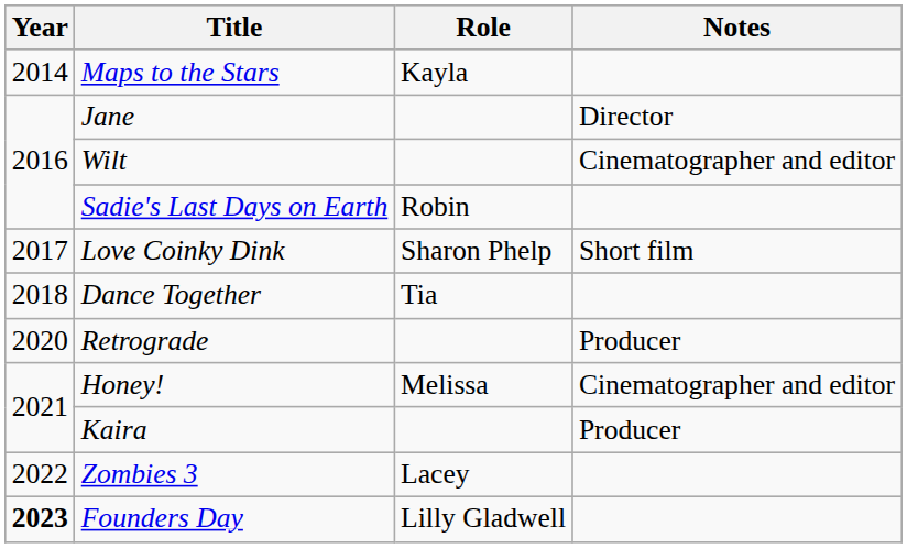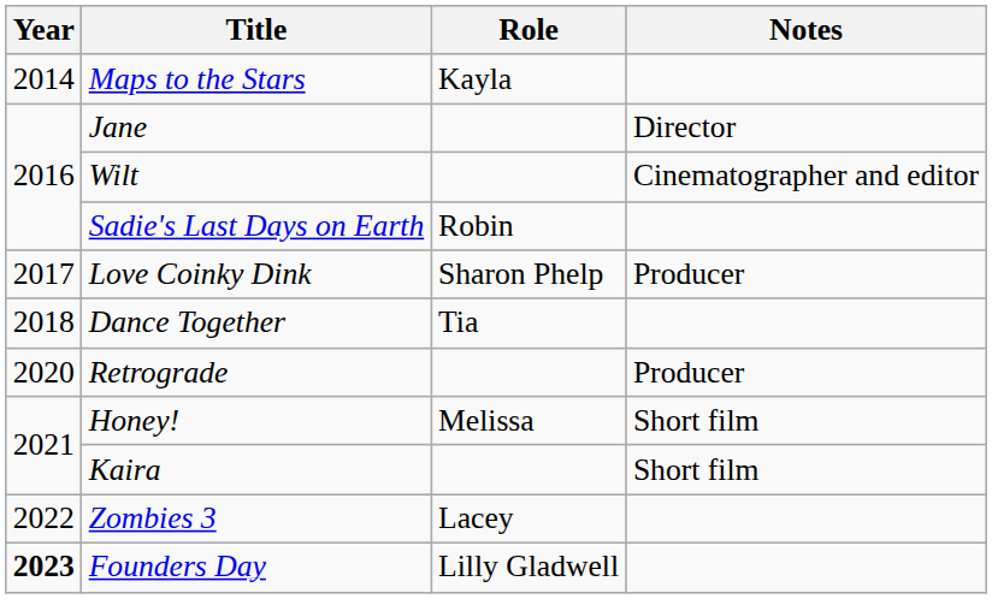Love Coinky Dink | Notes: Short film -> Producer
Honey! | Notes: Cinematographer and editor -> Short film
Kaira | Notes: Producer -> Short film
